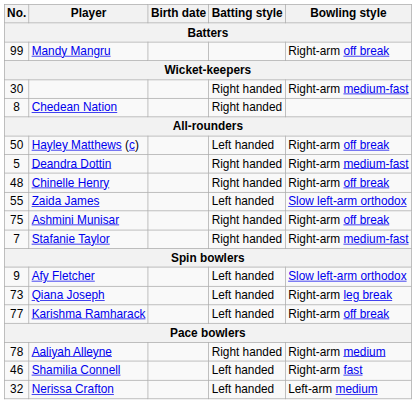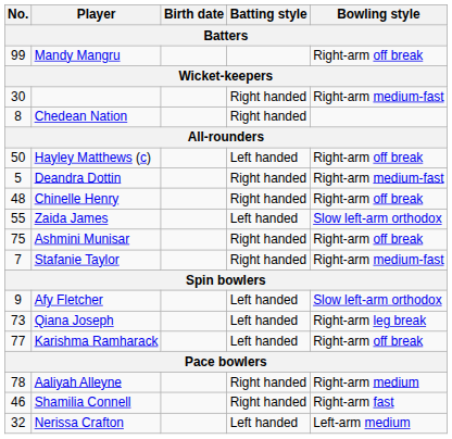Shamilia Connell | Batting style: Left handed -> Right handed
